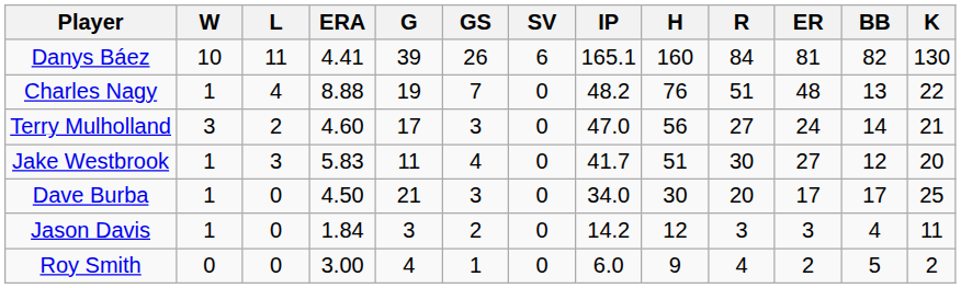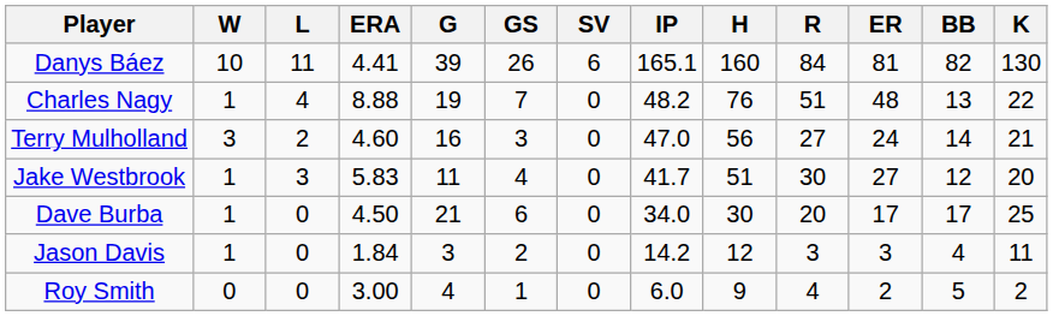Terry Mulholland | G: 17 -> 16
Dave Burba | GS: 3 -> 6
